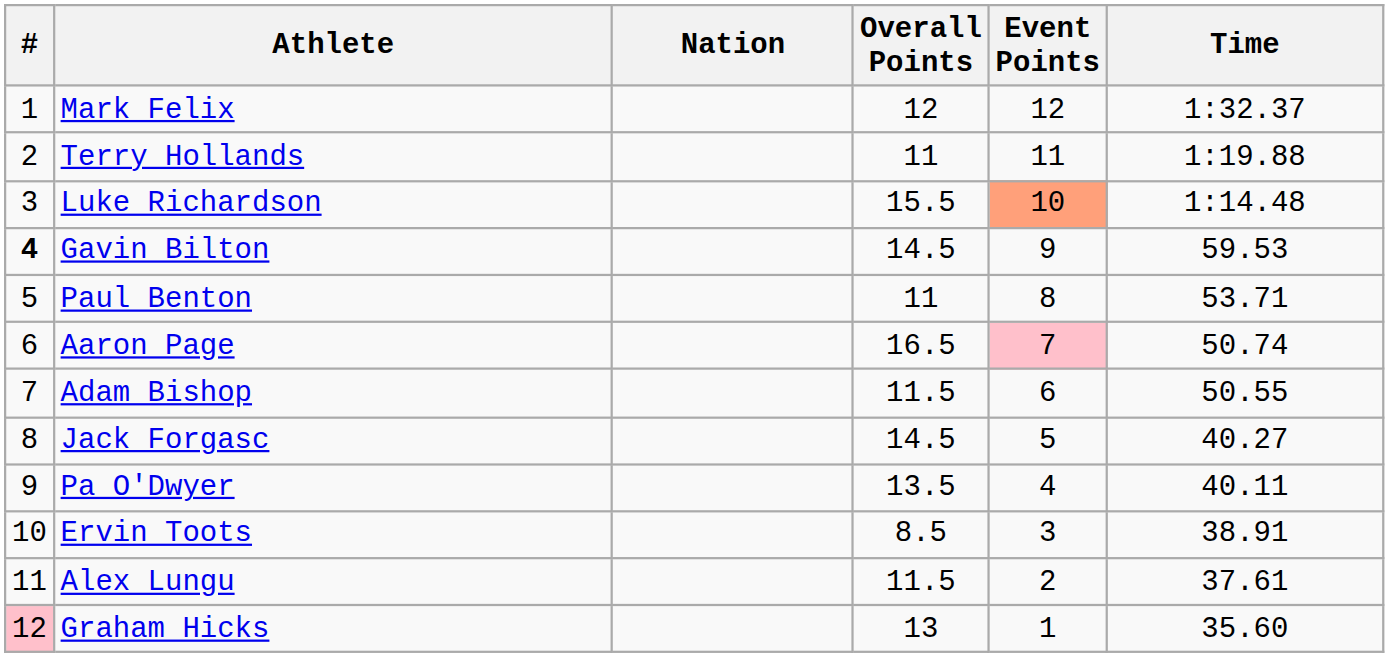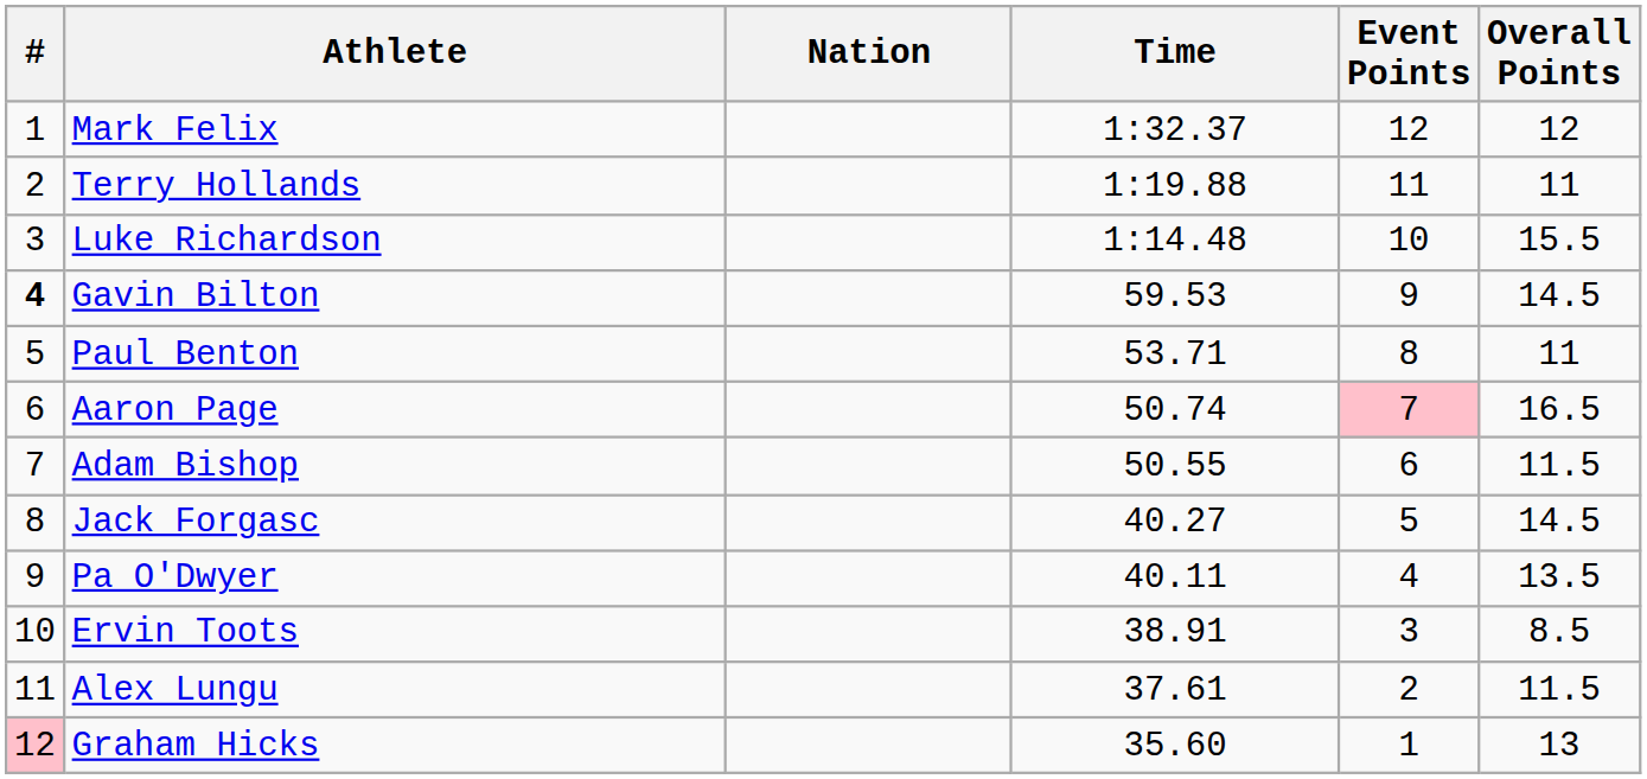columns swapped: Time <-> Overall Points
Luke Richardson | Event Points: lightsalmon background -> no background
